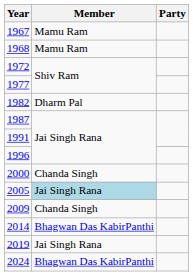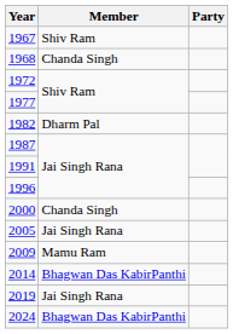1967 | Member: Mamu Ram -> Shiv Ram
1968 | Member: Mamu Ram -> Chanda Singh
2005 | Member: lightblue background -> no background
2009 | Member: Chanda Singh -> Mamu Ram
